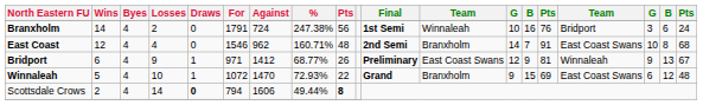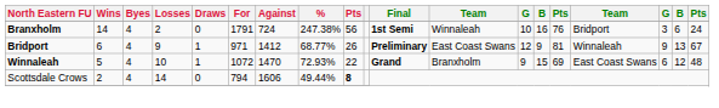- row: East Coast | 12 | 4 | 4 | 0 | 1546 | 962 | 160.71% | 48 | 2nd Semi | Branxholm | 14 | 7 | 91 | East Coast Swans | 10 | 8 | 68
Scottsdale Crows | Draws: bold -> normal
